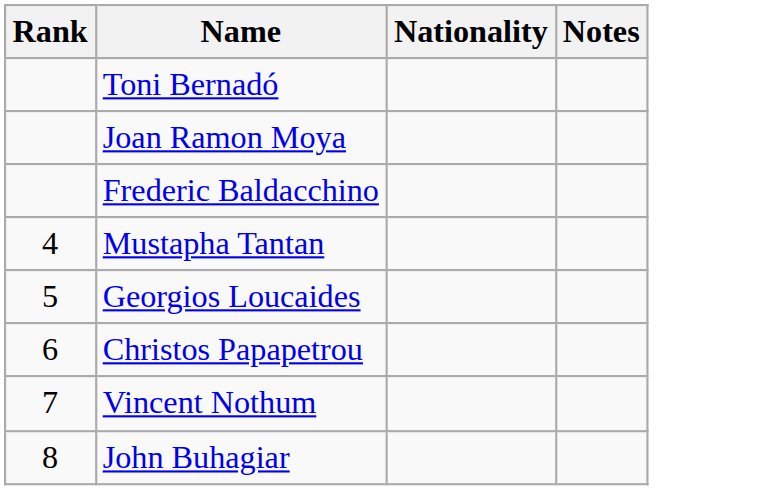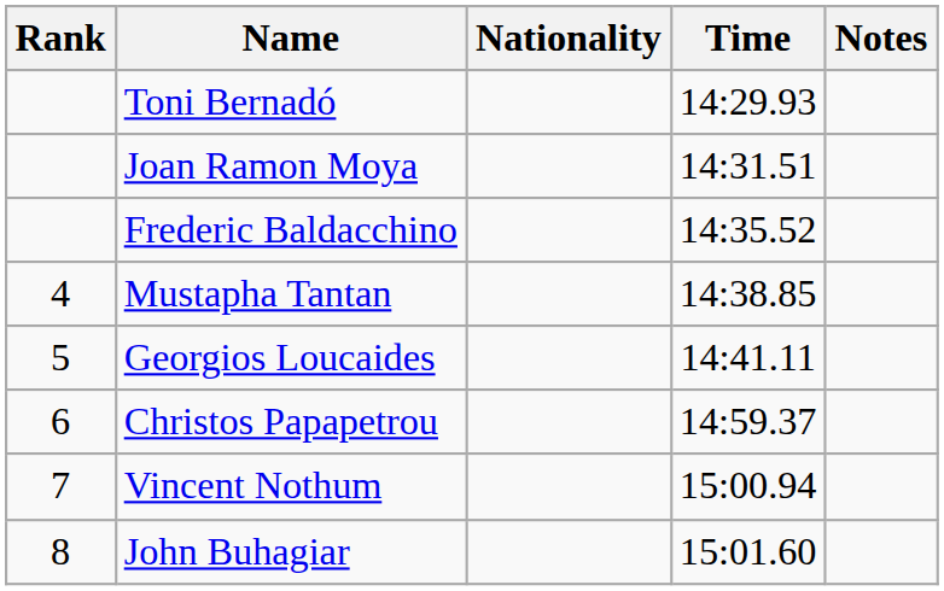+ column: Time | 14:29.93 | 14:31.51 | 14:35.52 | 14:38.85 | 14:41.11 | 14:59.37 | 15:00.94 | 15:01.60
